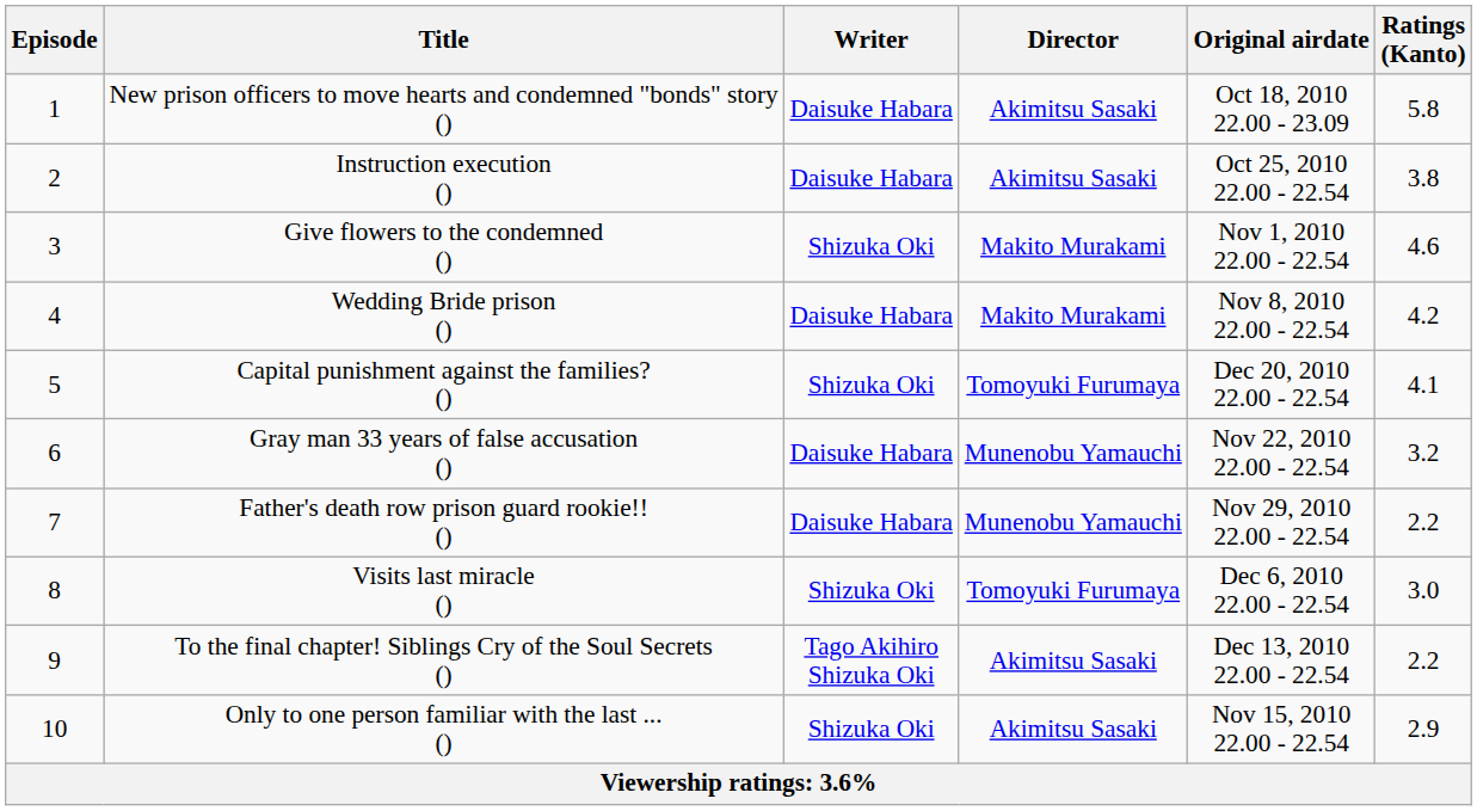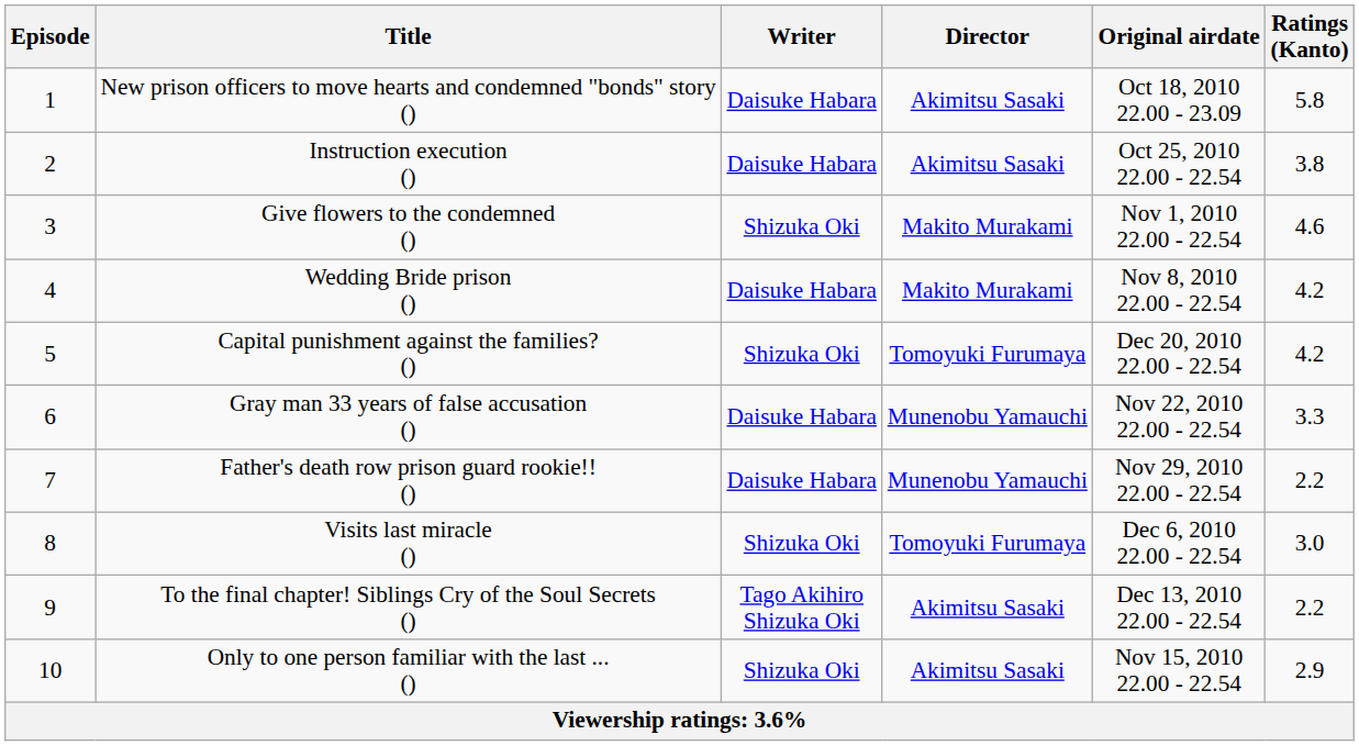Capital punishment against the families? () | Ratings (Kanto): 4.1 -> 4.2
Gray man 33 years of false accusation () | Ratings (Kanto): 3.2 -> 3.3
